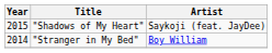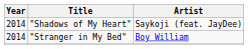"Shadows of My Heart" | Year: 2015 -> 2014
